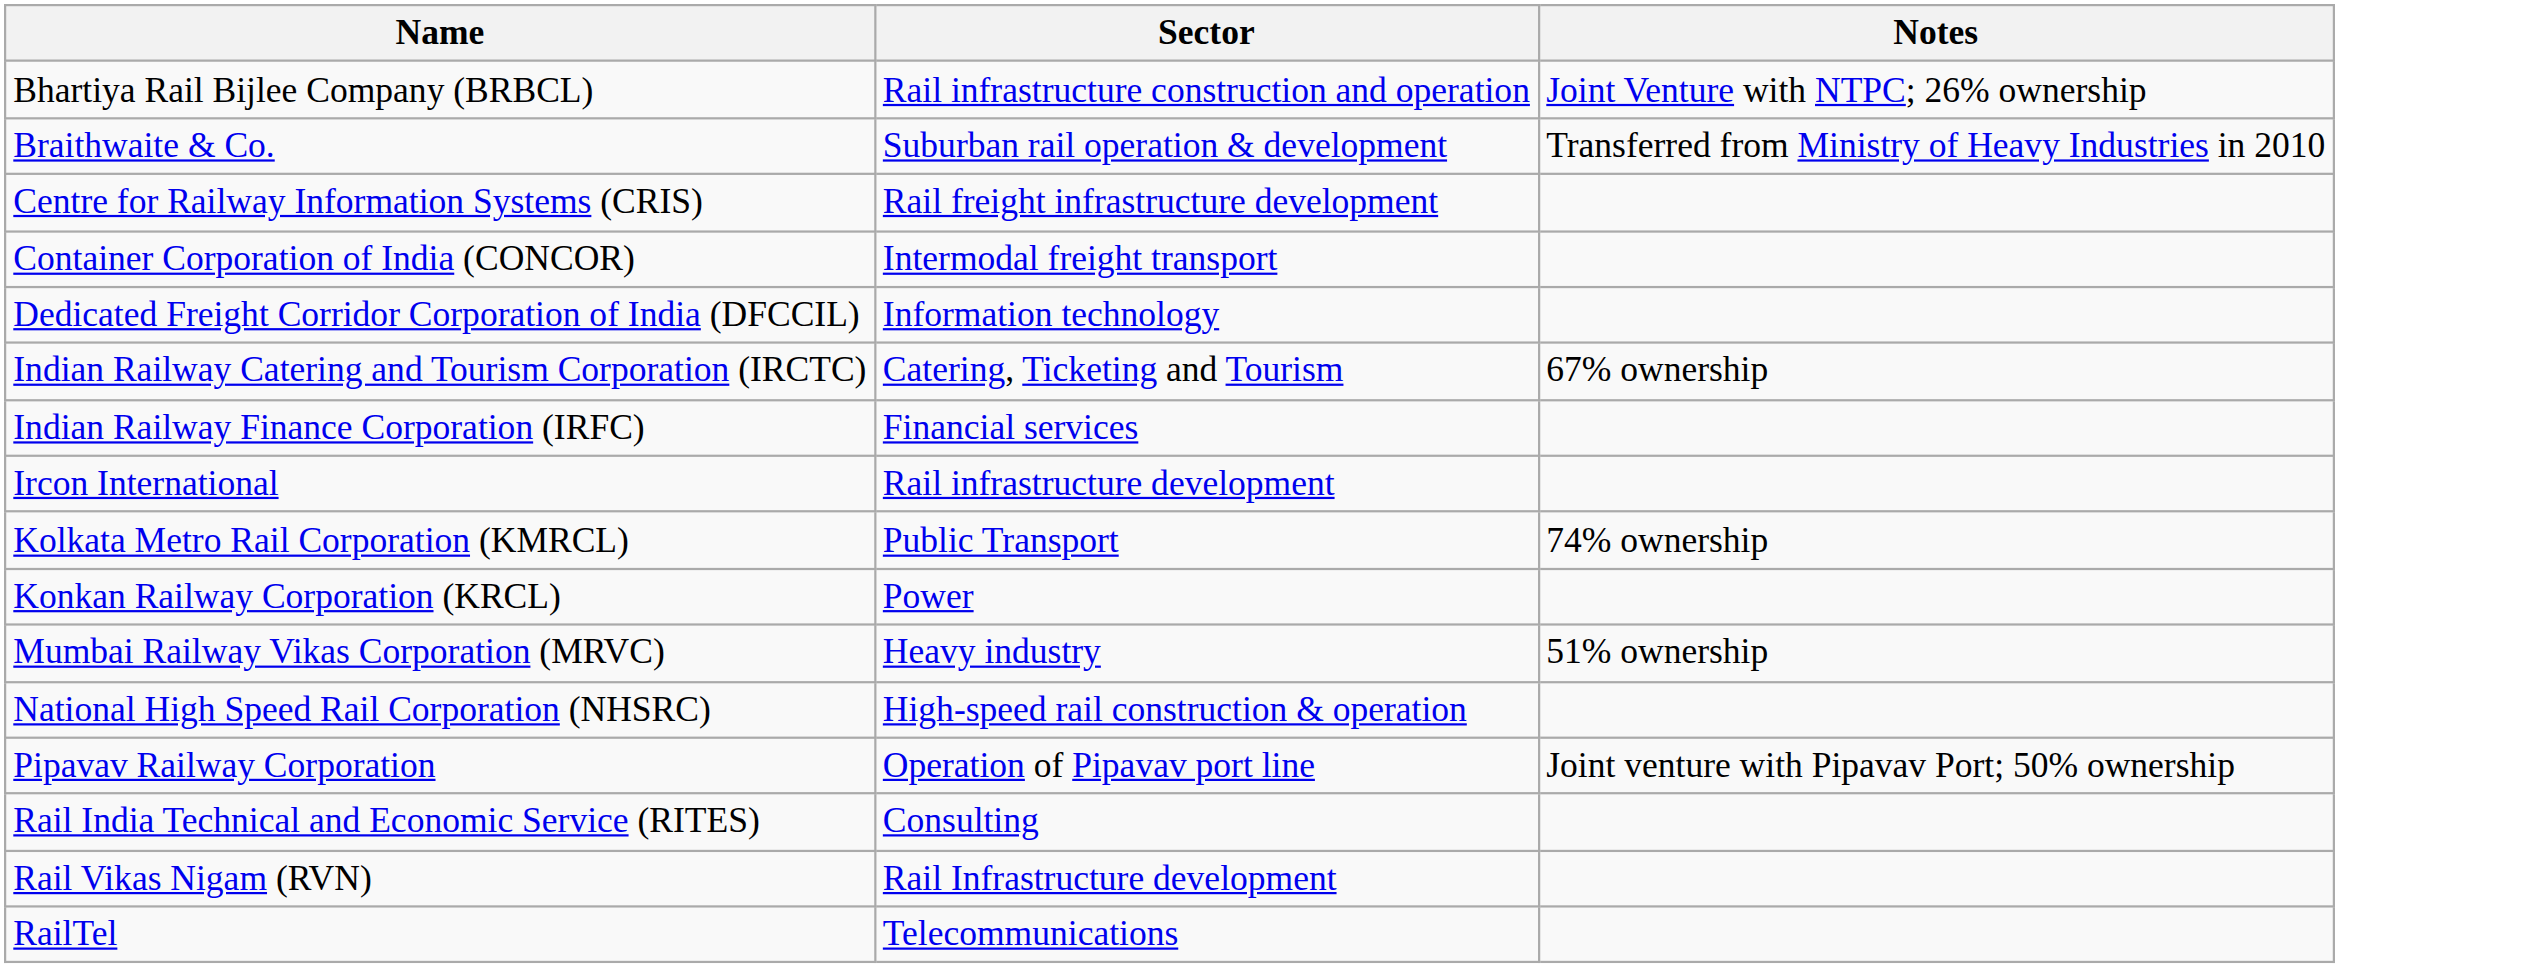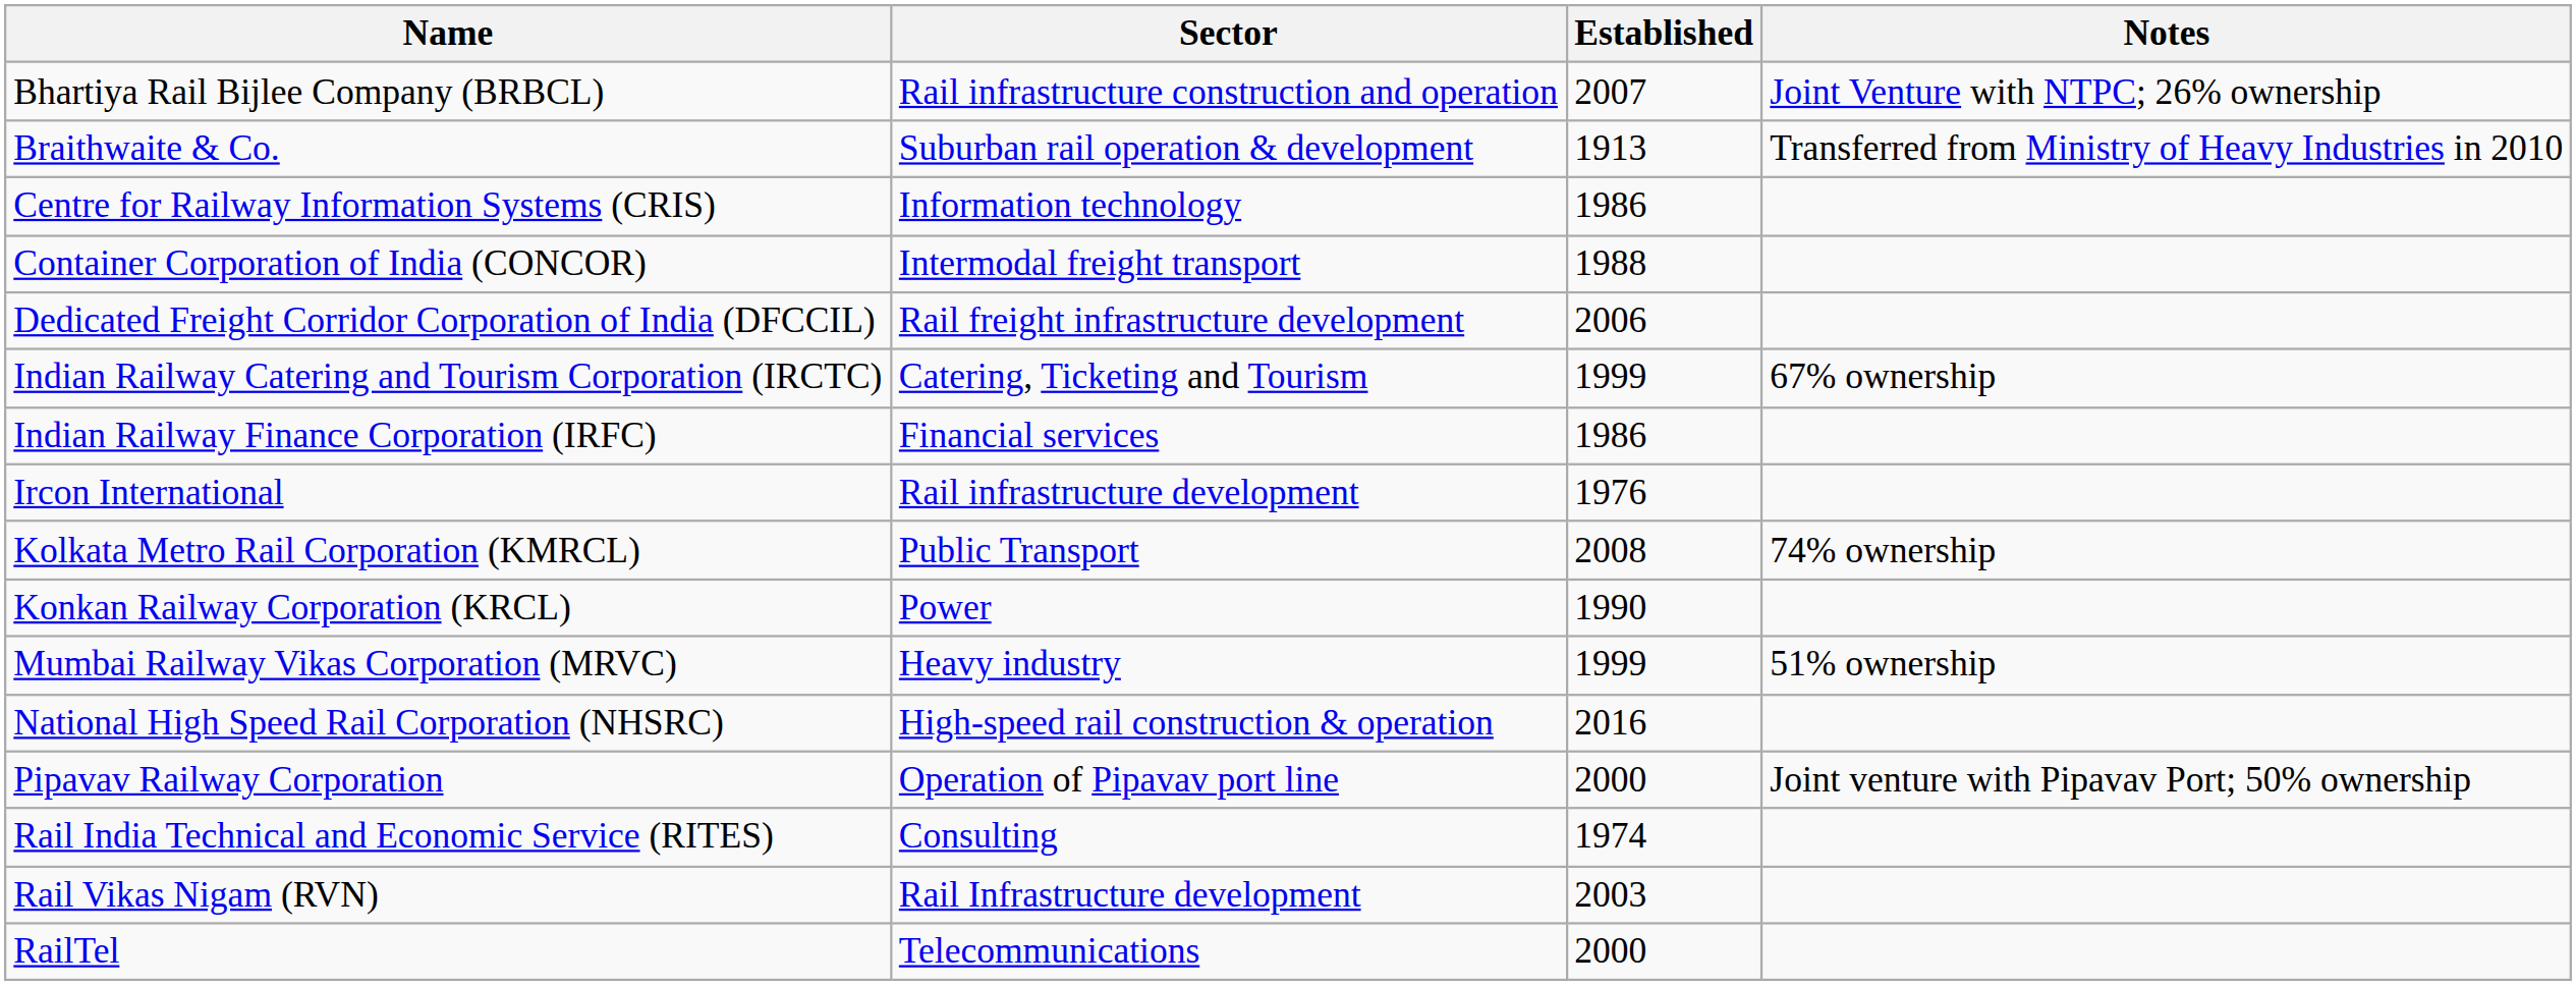+ column: Established | 2007 | 1913 | 1986 | 1988 | 2006 | 1999 | 1986 | 1976 | 2008 | 1990 | 1999 | 2016 | 2000 | 1974 | 2003 | 2000
Centre for Railway Information Systems (CRIS) | Sector: Rail freight infrastructure development -> Information technology
Dedicated Freight Corridor Corporation of India (DFCCIL) | Sector: Information technology -> Rail freight infrastructure development
